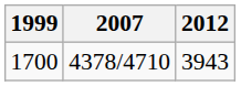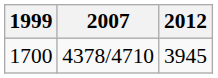1700 | 2012: 3943 -> 3945
